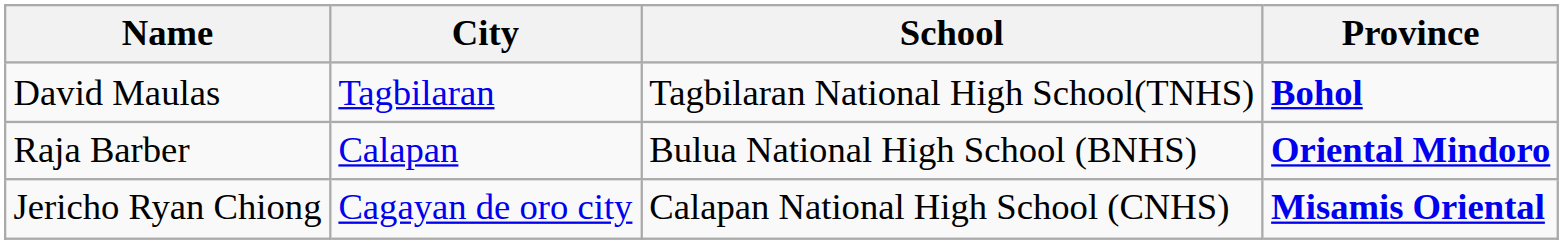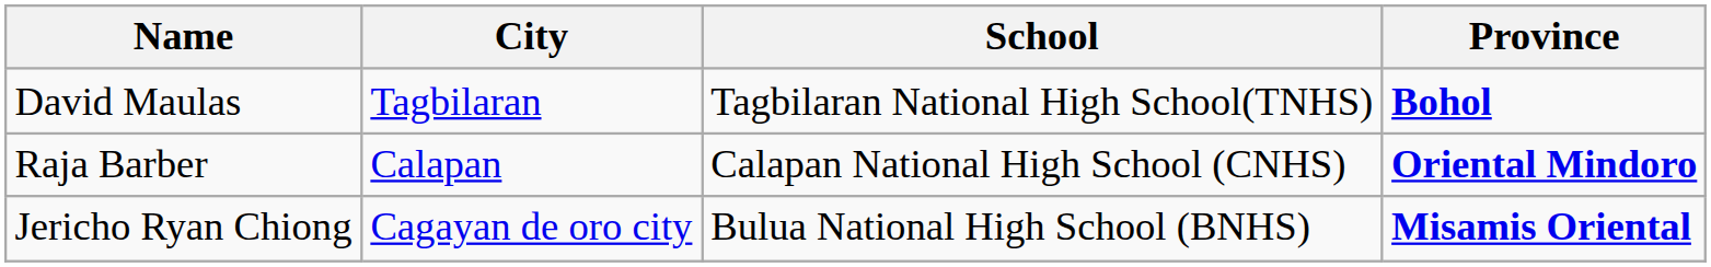Raja Barber | School: Bulua National High School (BNHS) -> Calapan National High School (CNHS)
Jericho Ryan Chiong | School: Calapan National High School (CNHS) -> Bulua National High School (BNHS)
